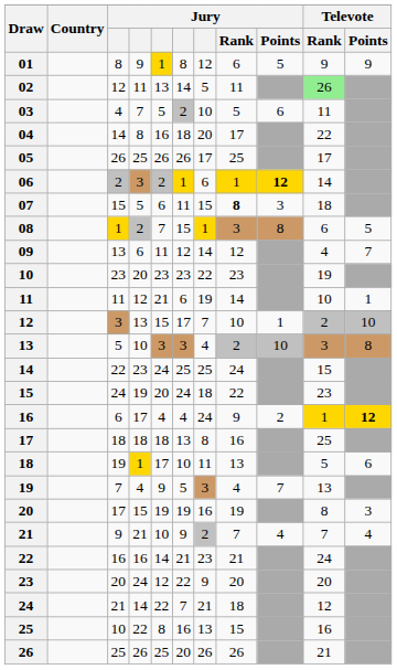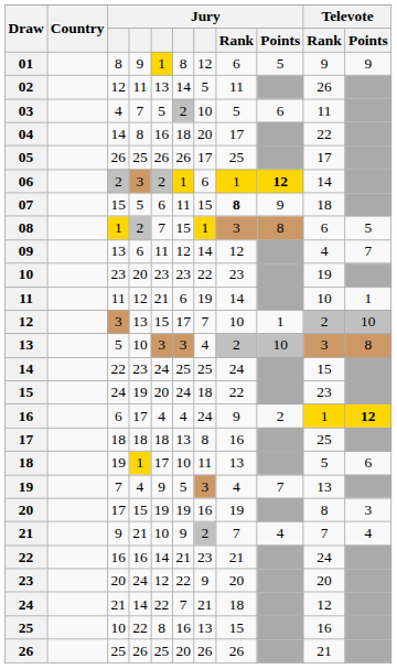02 | Televote / Rank: lightgreen background -> no background
07 | Jury / Points: 3 -> 9
